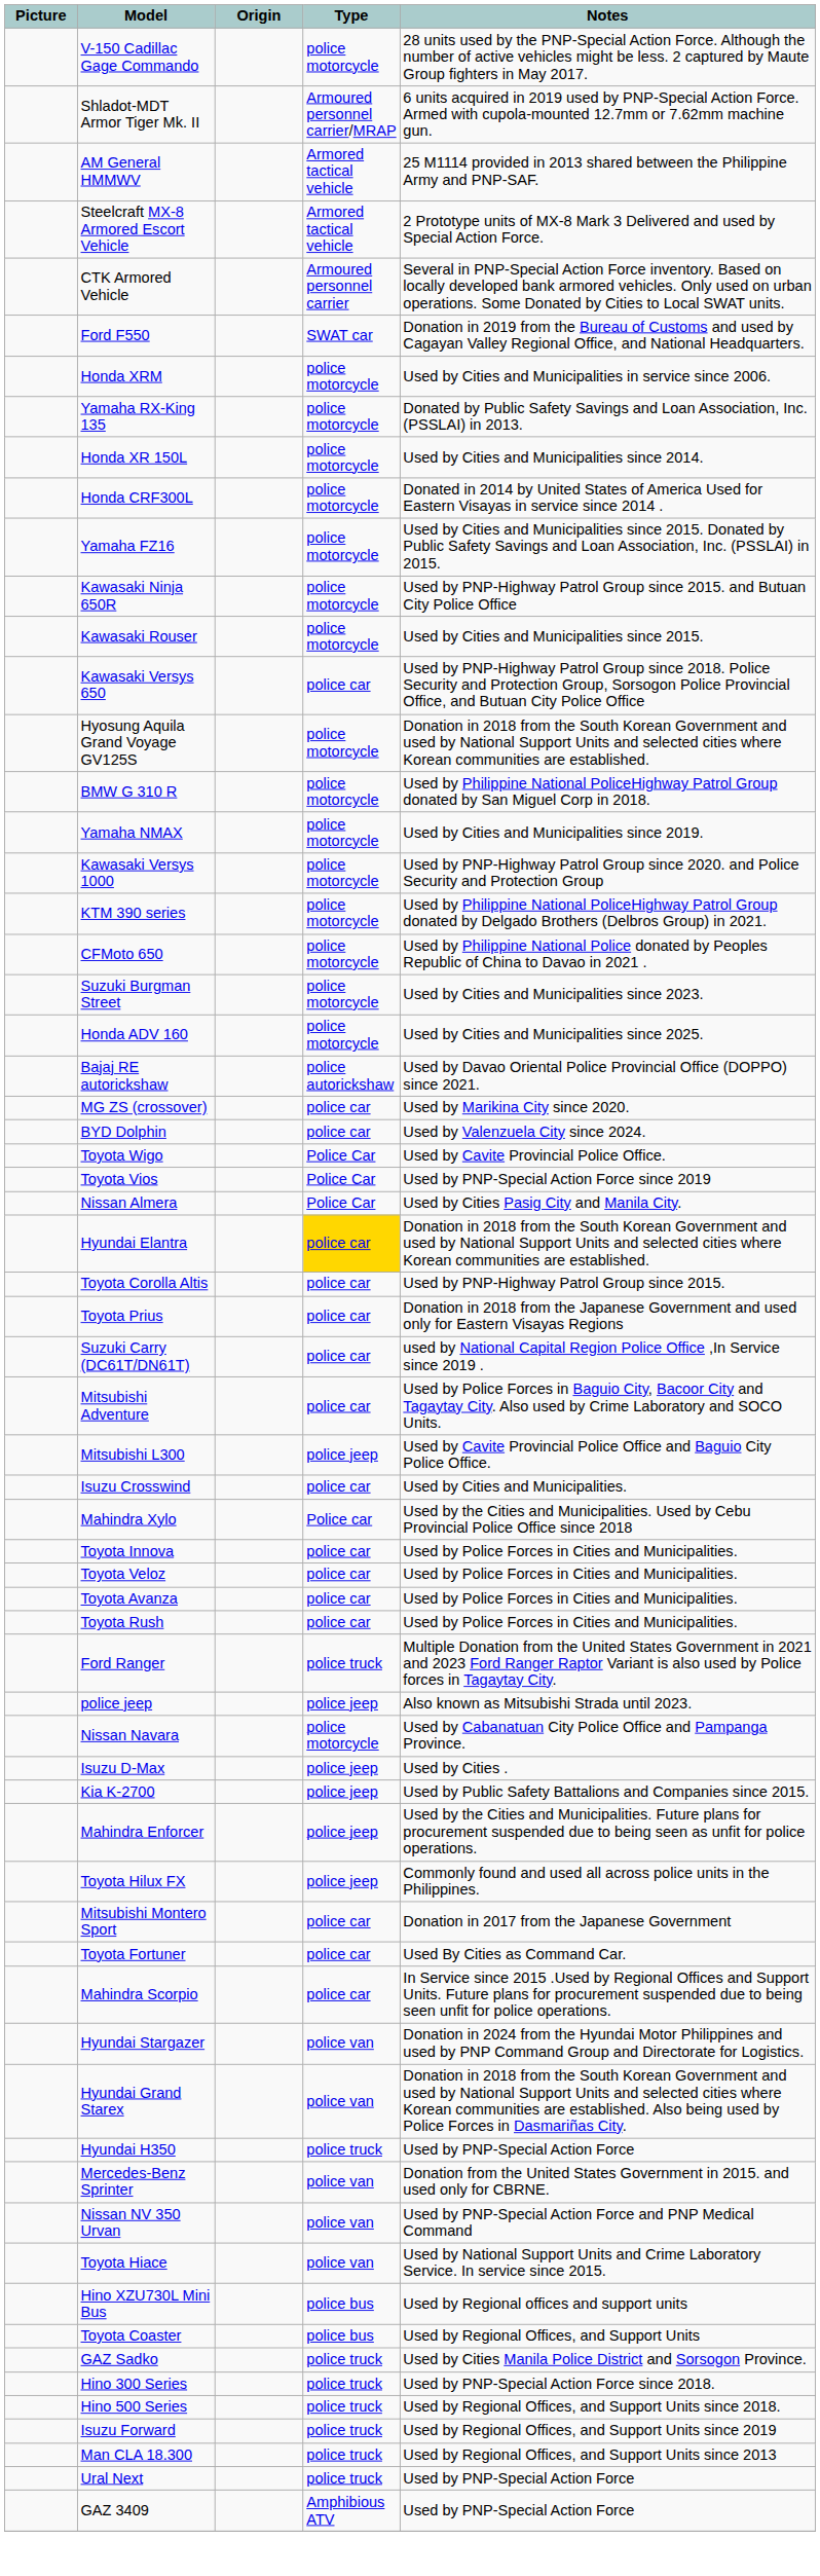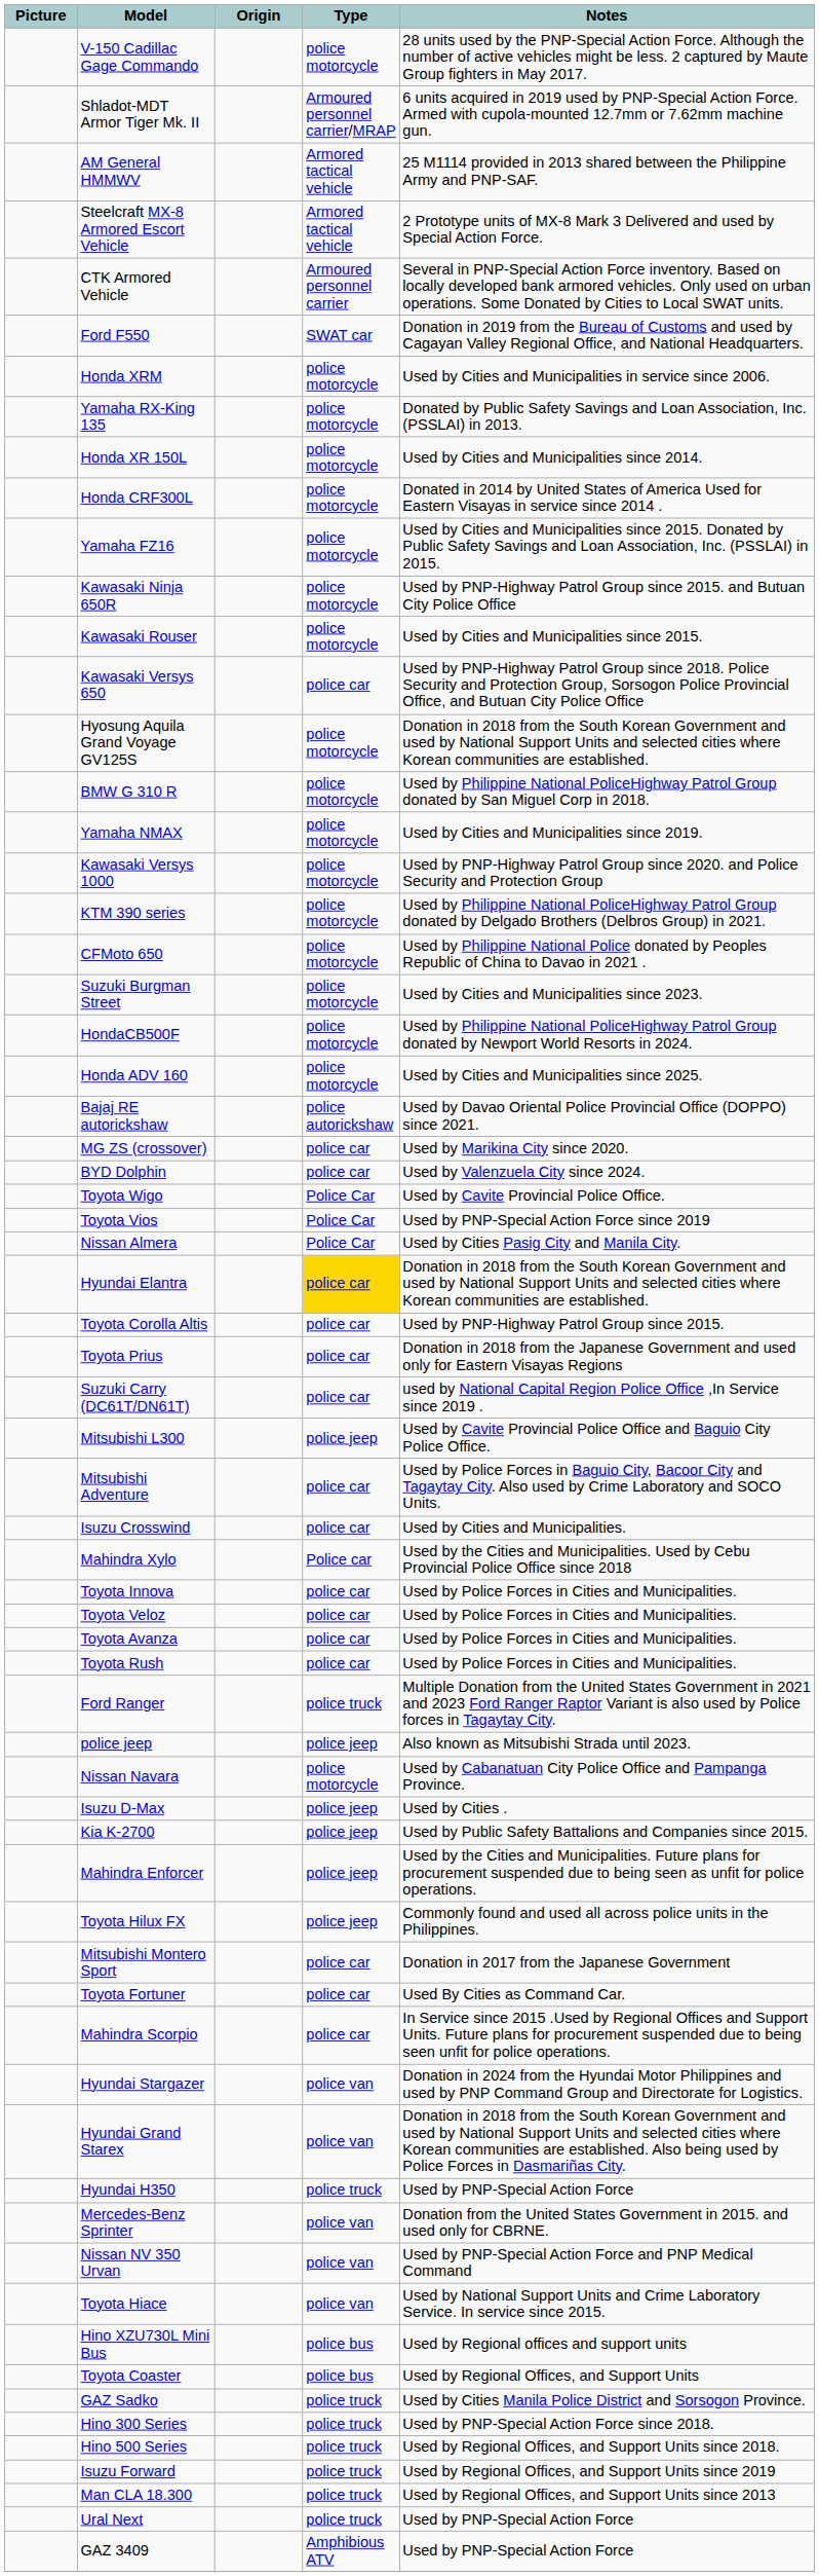+ row: HondaCB500F | police motorcycle | Used by Philippine National PoliceHighway Patrol Group donated by Newport World Resorts in 2024.
rows swapped: Mitsubishi L300 <-> Mitsubishi Adventure
